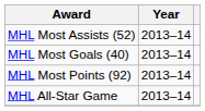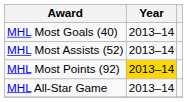rows swapped: MHL Most Assists (52) <-> MHL Most Goals (40)
MHL Most Points (92) | Year: no background -> gold background
